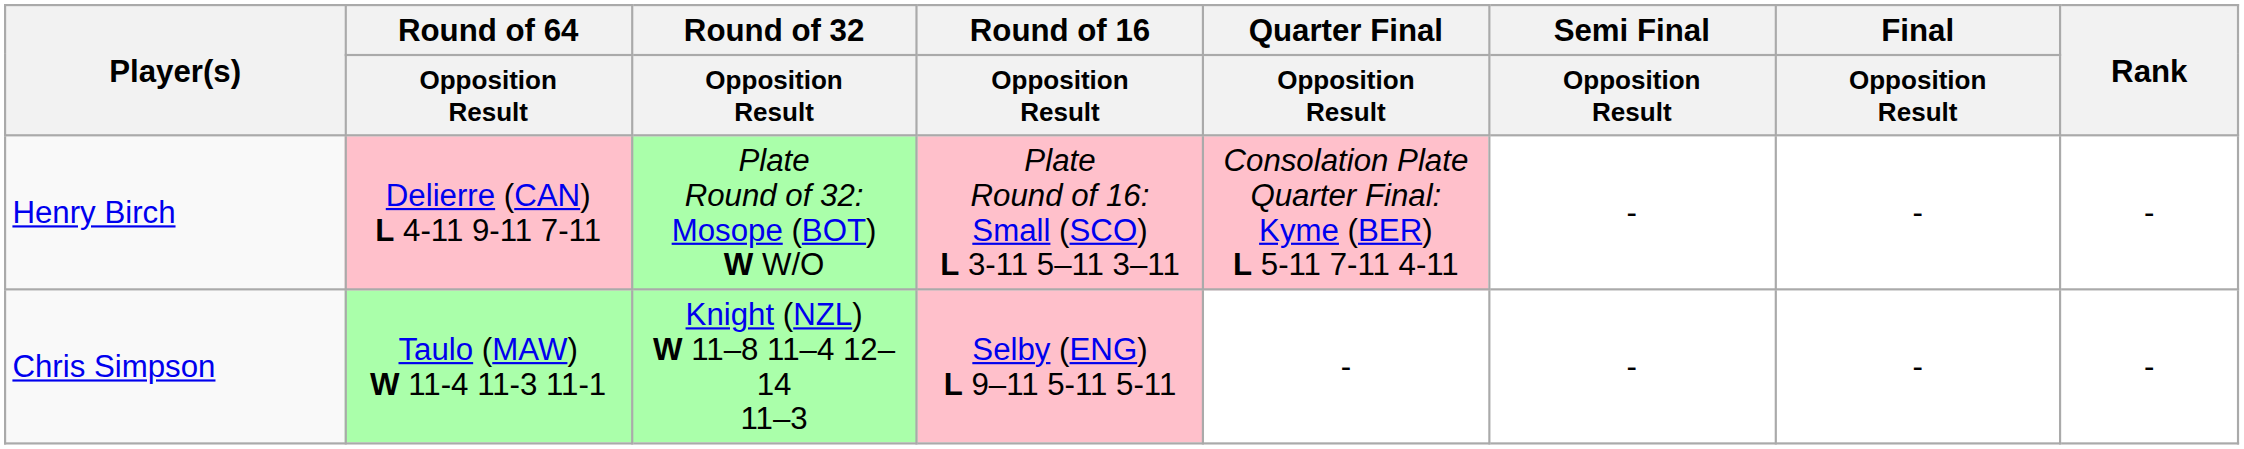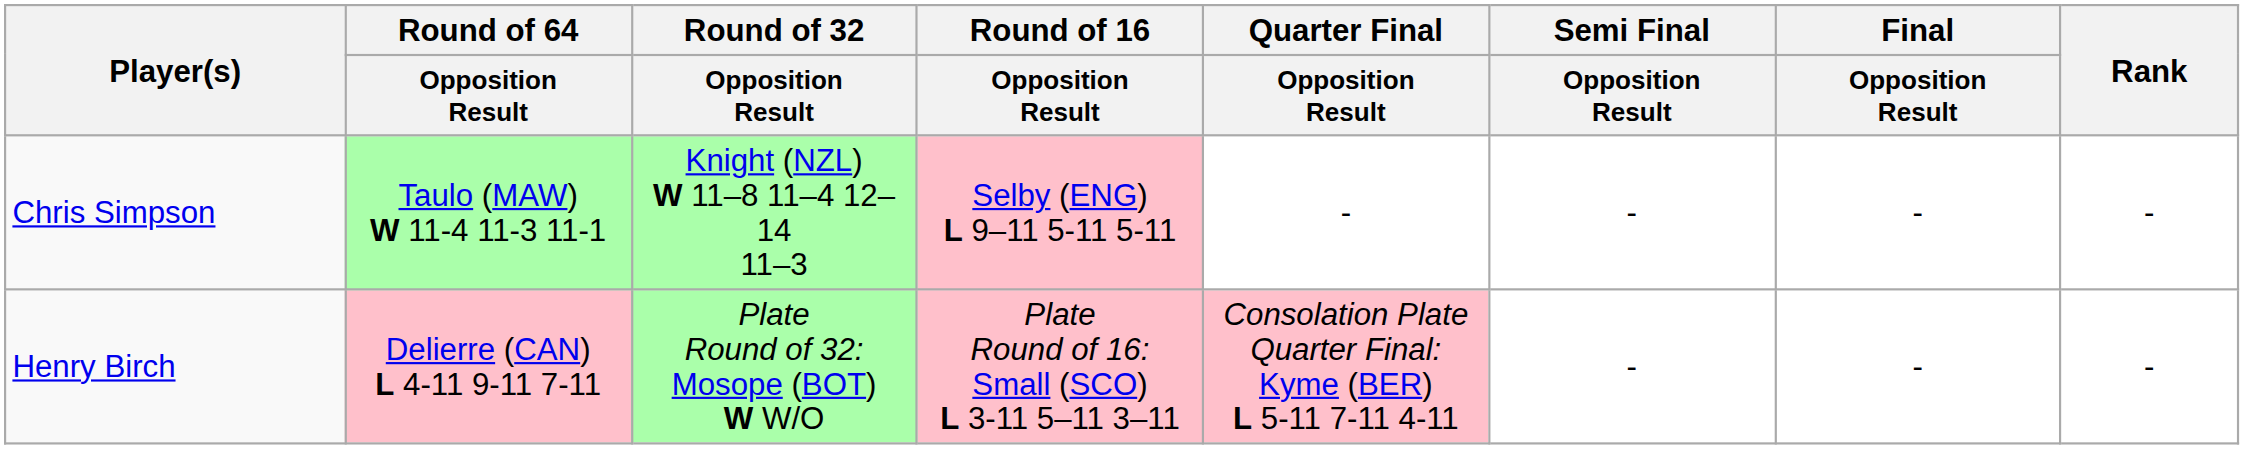rows swapped: Chris Simpson <-> Henry Birch
